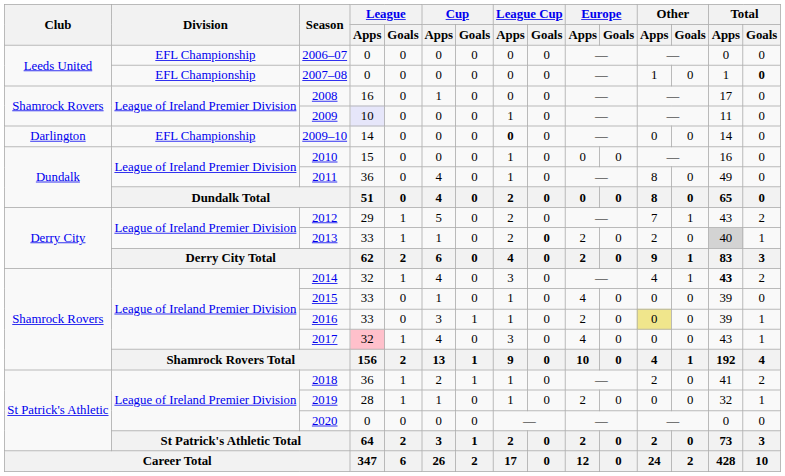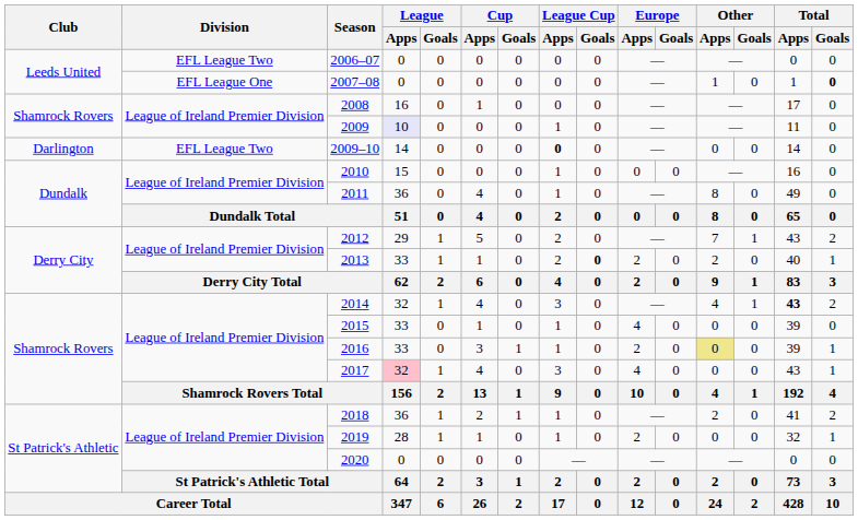2006–07 | Division: EFL Championship -> EFL League Two
2007–08 | Division: EFL Championship -> EFL League One
2009–10 | Division: EFL Championship -> EFL League Two
2013 | Total / Apps: lightgrey background -> no background
